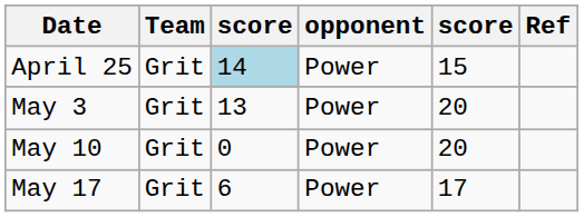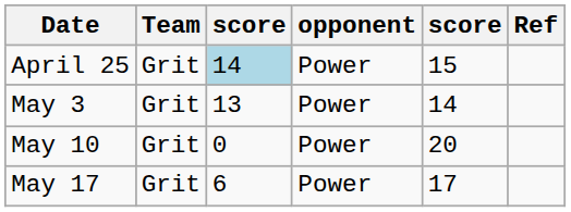May 3 | column 5: 20 -> 14
